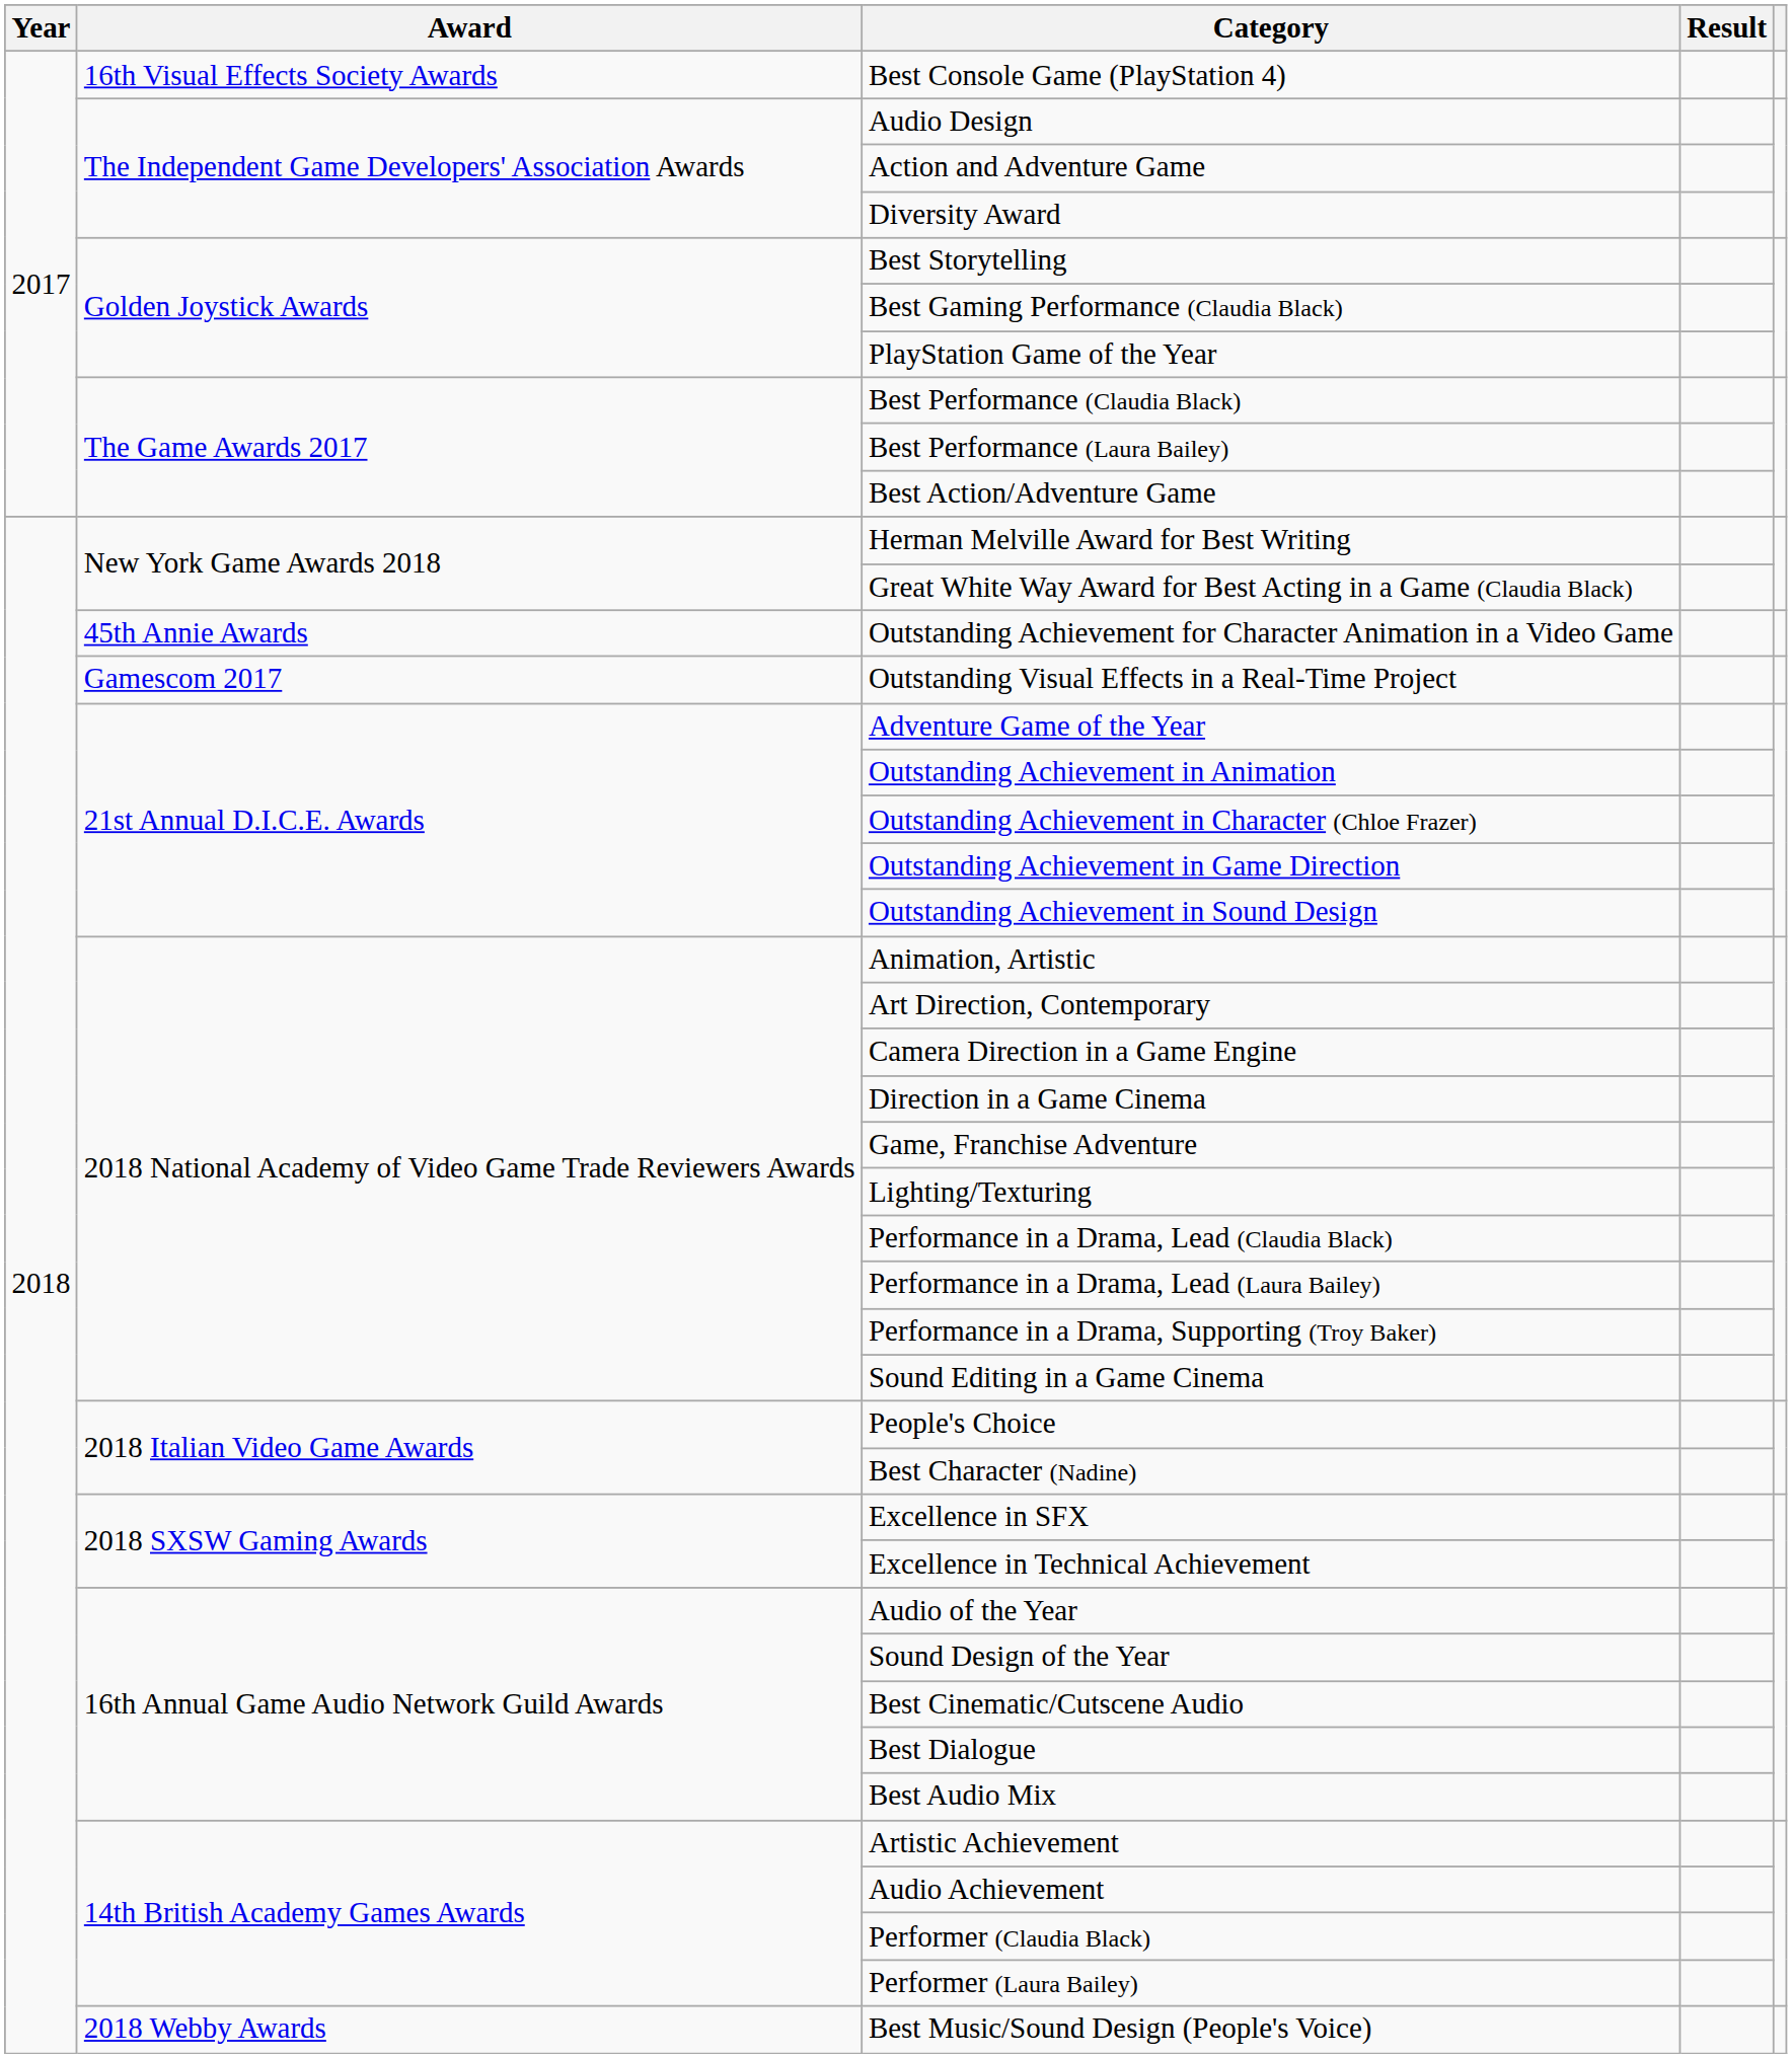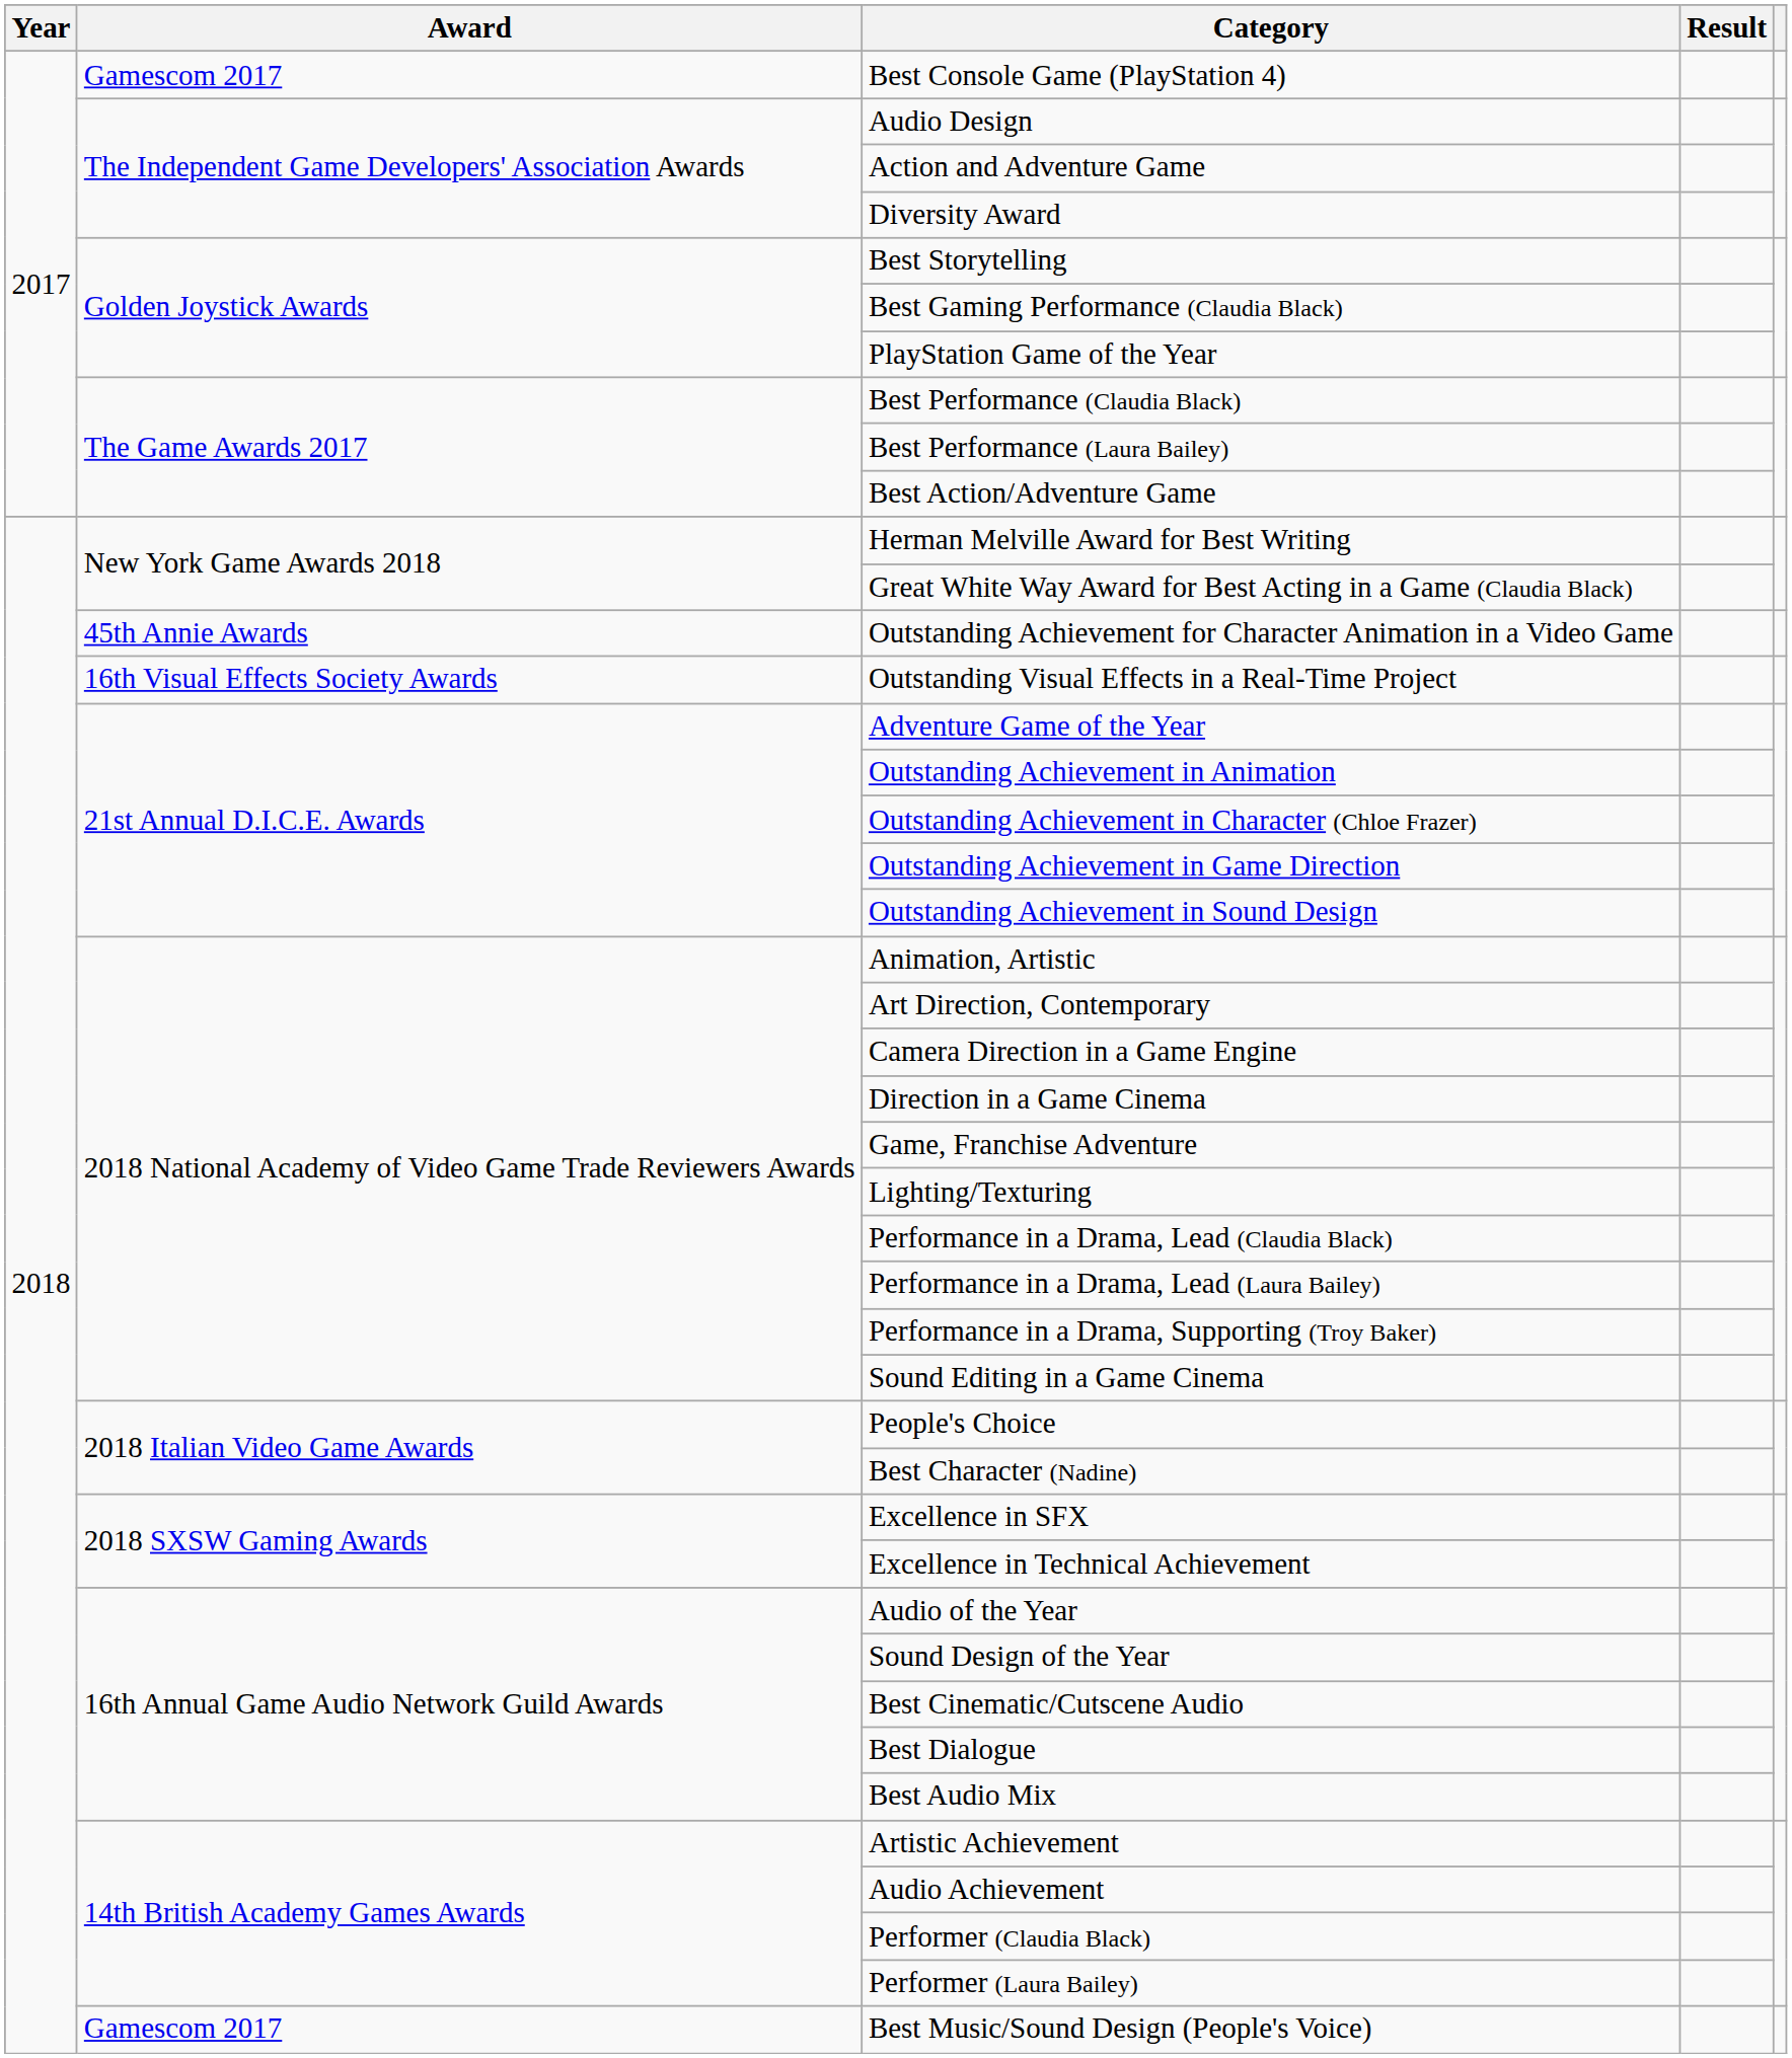Best Console Game (PlayStation 4) | Award: 16th Visual Effects Society Awards -> Gamescom 2017
Outstanding Visual Effects in a Real-Time Project | Award: Gamescom 2017 -> 16th Visual Effects Society Awards
Best Music/Sound Design (People's Voice) | Award: 2018 Webby Awards -> Gamescom 2017
